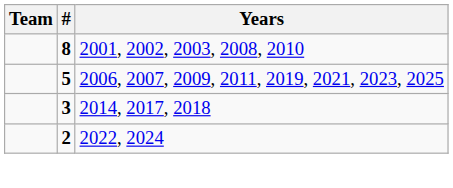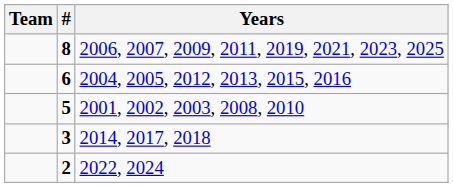8 | Years: 2001, 2002, 2003, 2008, 2010 -> 2006, 2007, 2009, 2011, 2019, 2021, 2023, 2025
+ row: 6 | 2004, 2005, 2012, 2013, 2015, 2016
5 | Years: 2006, 2007, 2009, 2011, 2019, 2021, 2023, 2025 -> 2001, 2002, 2003, 2008, 2010
